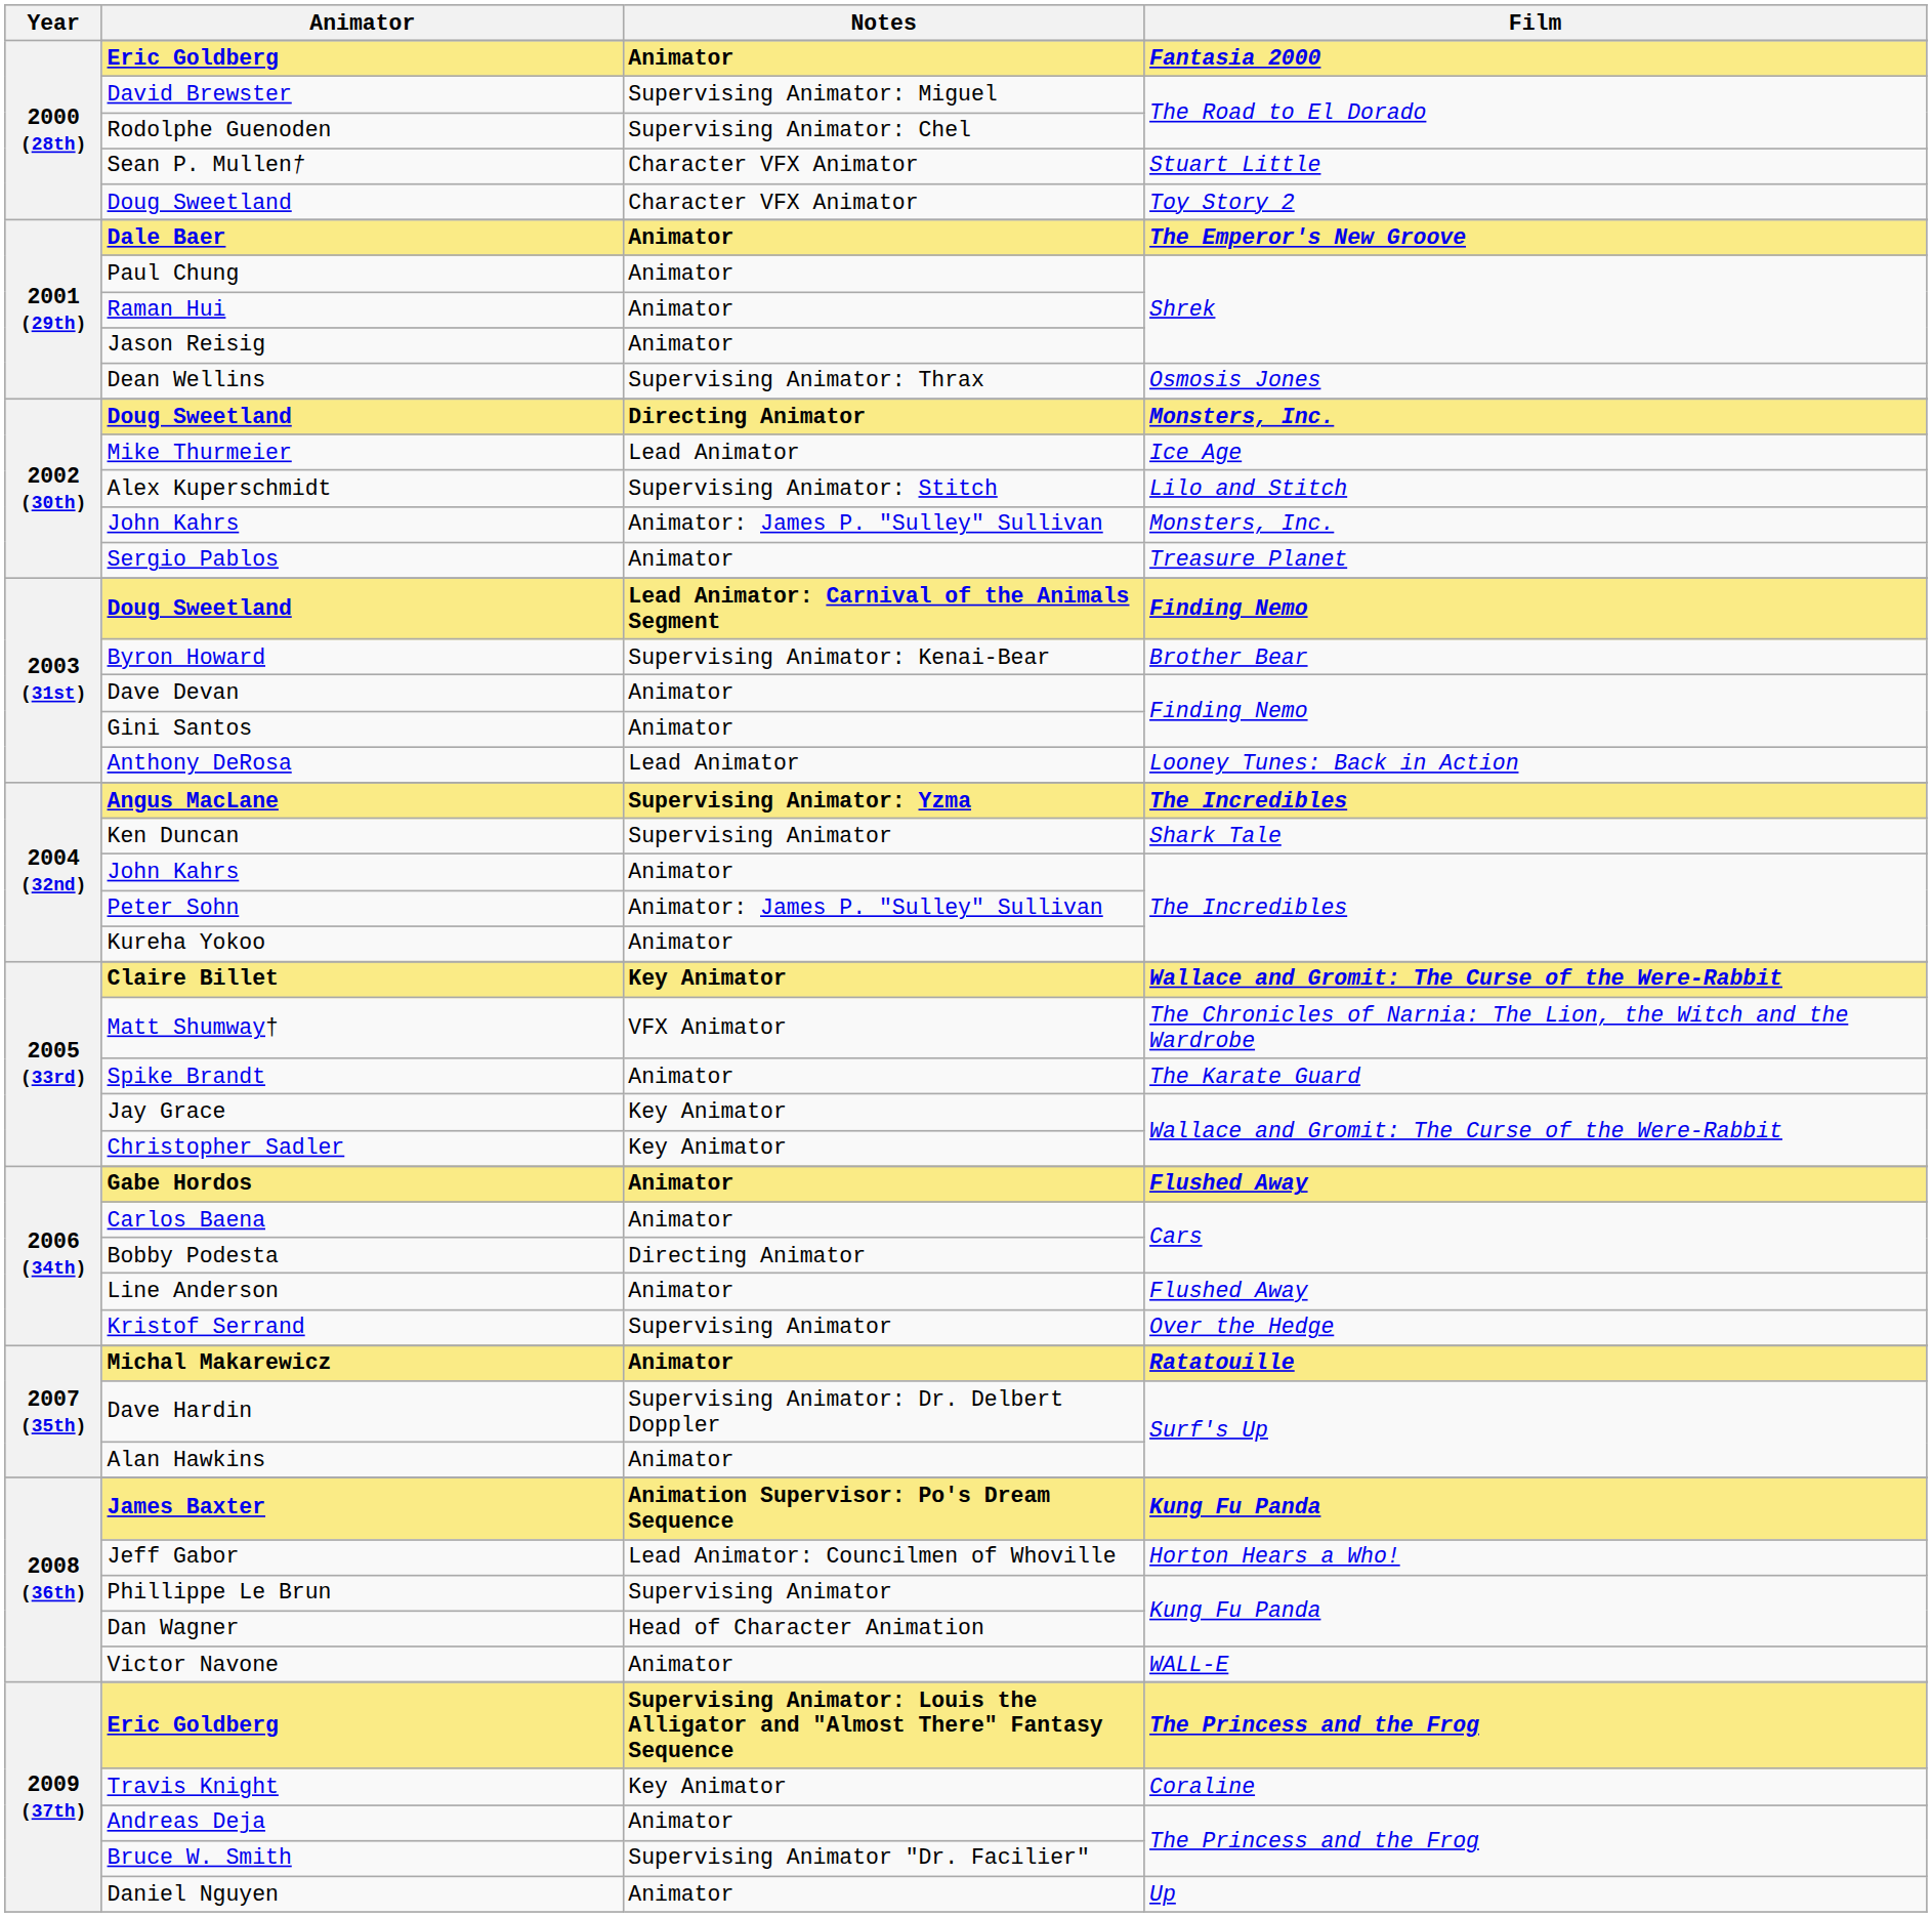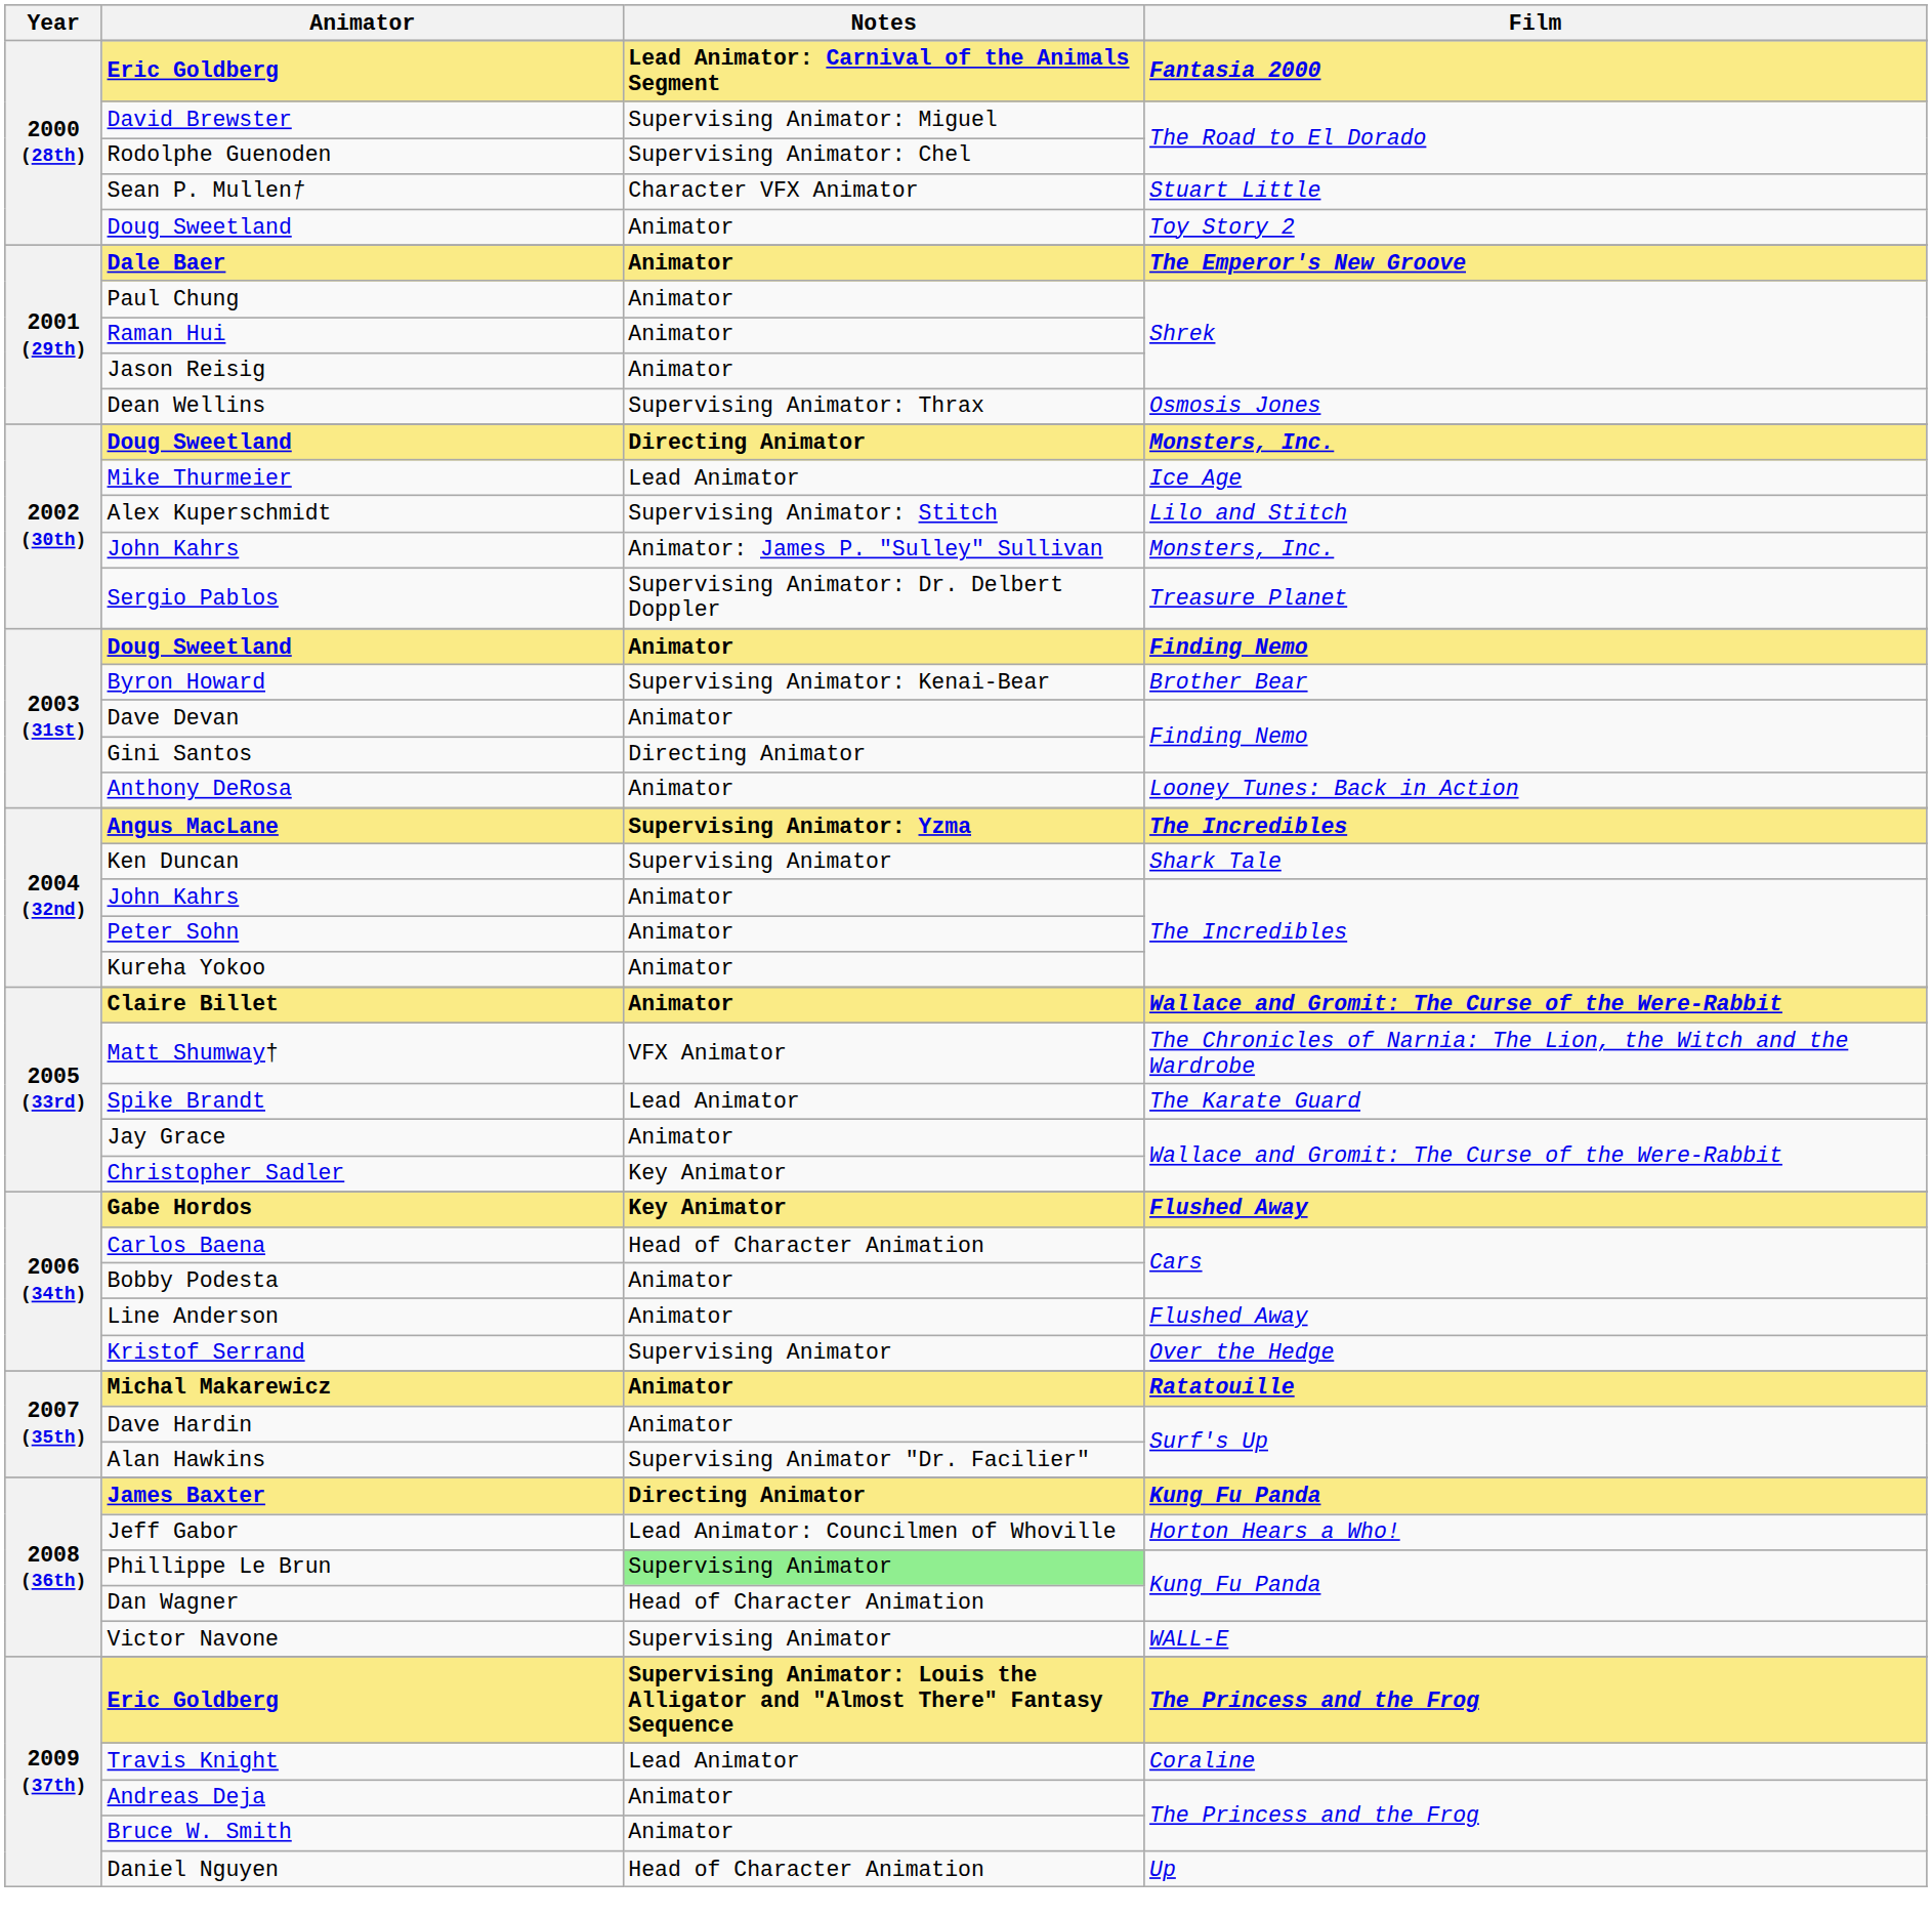Eric Goldberg / Fantasia 2000 | Notes: Animator -> Lead Animator: Carnival of the Animals Segment
Doug Sweetland / Toy Story 2 | Notes: Character VFX Animator -> Animator
Sergio Pablos | Notes: Animator -> Supervising Animator: Dr. Delbert Doppler
Doug Sweetland / Finding Nemo | Notes: Lead Animator: Carnival of the Animals Segment -> Animator
Gini Santos | Notes: Animator -> Directing Animator
Anthony DeRosa | Notes: Lead Animator -> Animator
Peter Sohn | Notes: Animator: James P. "Sulley" Sullivan -> Animator
Claire Billet | Notes: Key Animator -> Animator
Spike Brandt | Notes: Animator -> Lead Animator
Jay Grace | Notes: Key Animator -> Animator
Gabe Hordos | Notes: Animator -> Key Animator
Carlos Baena | Notes: Animator -> Head of Character Animation
Bobby Podesta | Notes: Directing Animator -> Animator
Dave Hardin | Notes: Supervising Animator: Dr. Delbert Doppler -> Animator
Alan Hawkins | Notes: Animator -> Supervising Animator "Dr. Facilier"
James Baxter | Notes: Animation Supervisor: Po's Dream Sequence -> Directing Animator
Phillippe Le Brun | Notes: no background -> lightgreen background
Victor Navone | Notes: Animator -> Supervising Animator
Travis Knight | Notes: Key Animator -> Lead Animator
Bruce W. Smith | Notes: Supervising Animator "Dr. Facilier" -> Animator
Daniel Nguyen | Notes: Animator -> Head of Character Animation
